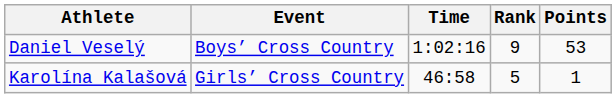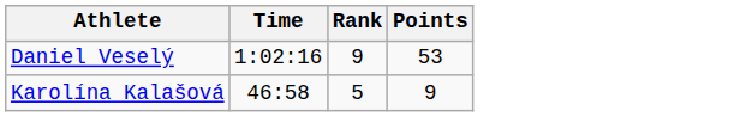- column: Event | Boys’ Cross Country | Girls’ Cross Country
Karolína Kalašová | Points: 1 -> 9
